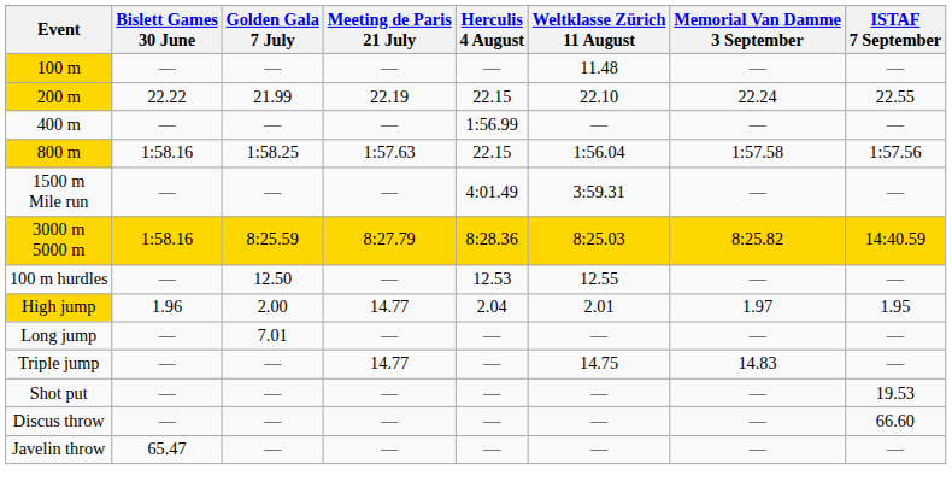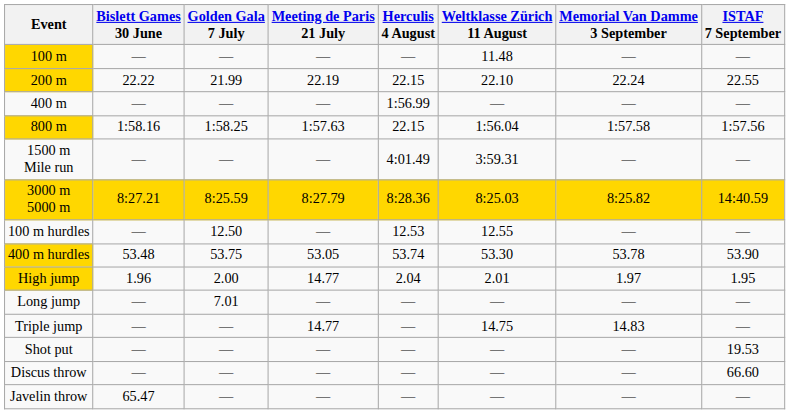3000 m 5000 m | Bislett Games 30 June: 1:58.16 -> 8:27.21
+ row: 400 m hurdles | 53.48 | 53.75 | 53.05 | 53.74 | 53.30 | 53.78 | 53.90
